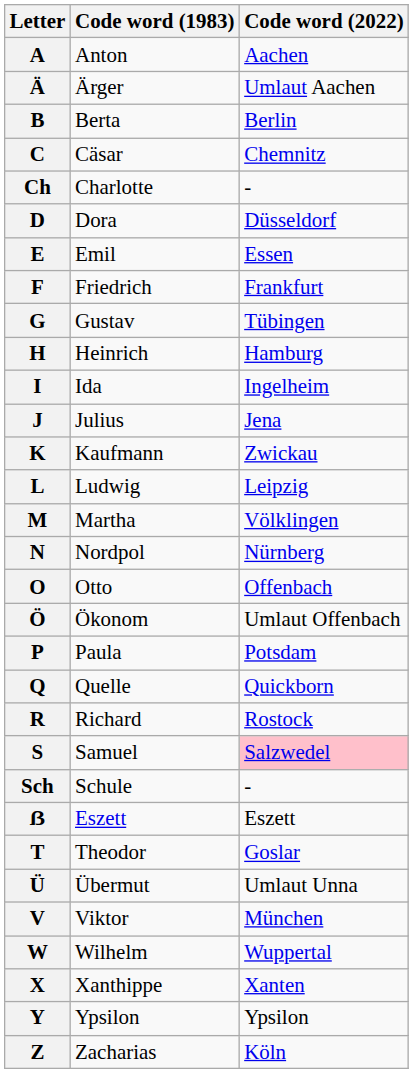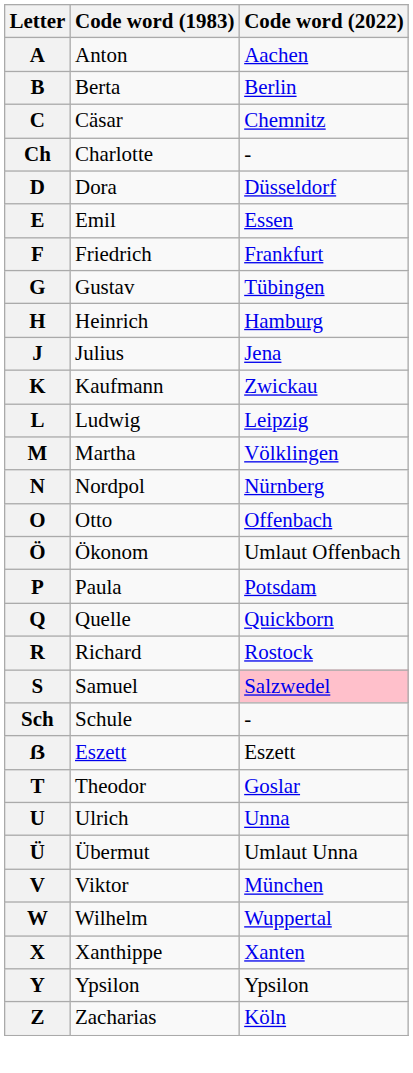- row: Ä | Ärger | Umlaut Aachen
- row: I | Ida | Ingelheim
+ row: U | Ulrich | Unna
